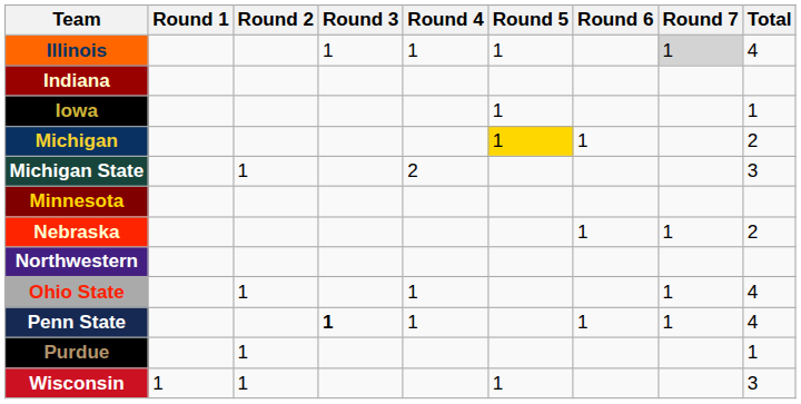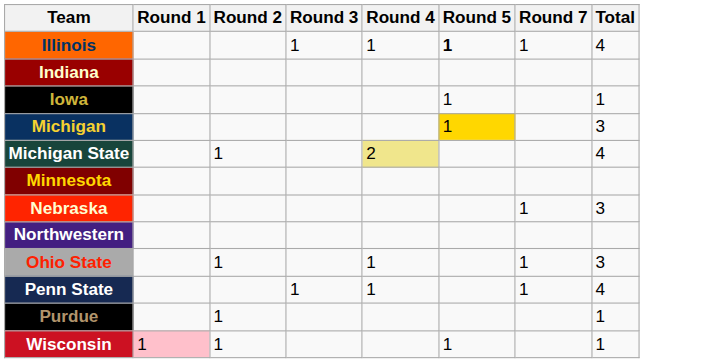- column: Round 6 | 1 | 1 | 1
Illinois | Round 5: normal -> bold
Illinois | Round 7: lightgrey background -> no background
Michigan | Total: 2 -> 3
Michigan State | Round 4: no background -> khaki background
Michigan State | Total: 3 -> 4
Nebraska | Total: 2 -> 3
Ohio State | Total: 4 -> 3
Penn State | Round 3: bold -> normal
Wisconsin | Round 1: no background -> pink background
Wisconsin | Total: 3 -> 1
